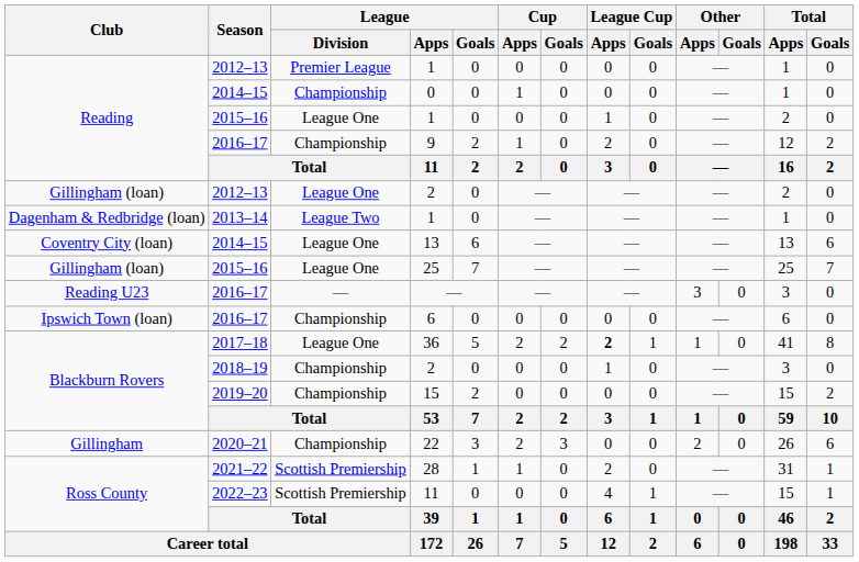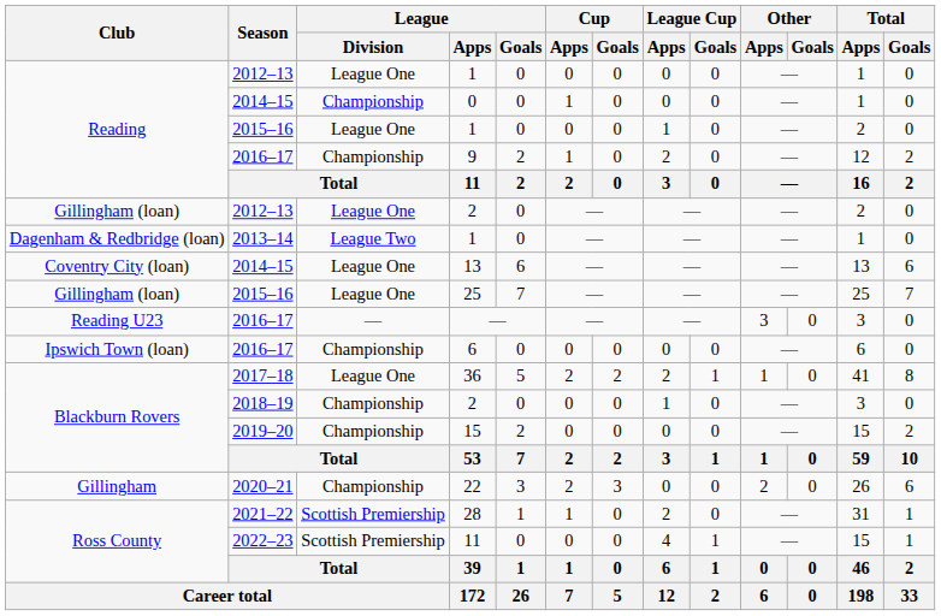2012–13 / 1 | League / Division: Premier League -> League One
36 | League Cup / Apps: bold -> normal
